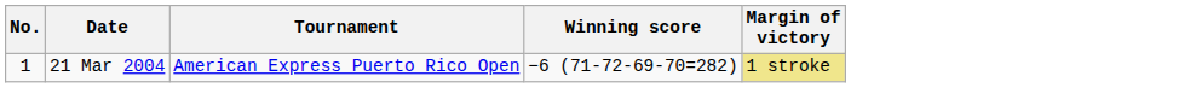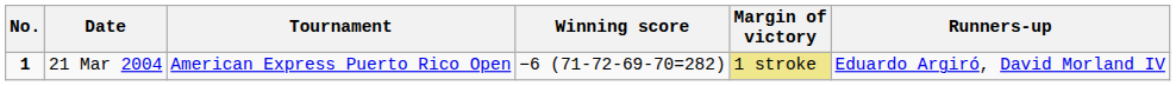+ column: Runners-up | Eduardo Argiró, David Morland IV
21 Mar 2004 | No.: normal -> bold
